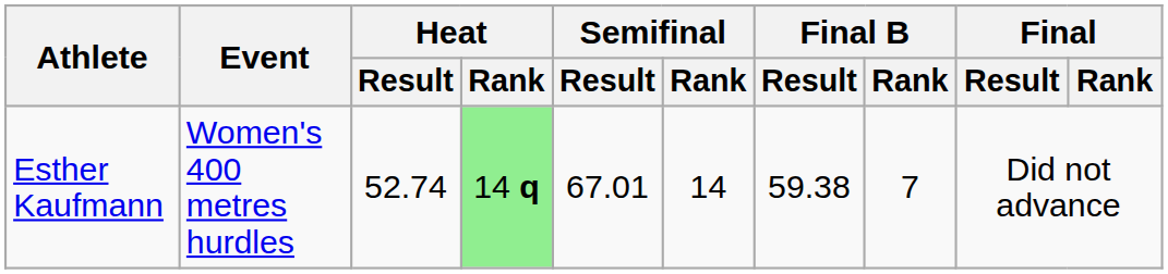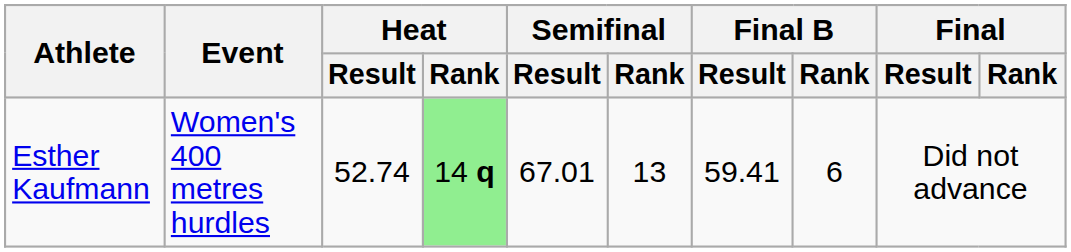Esther Kaufmann | Semifinal / Rank: 14 -> 13
Esther Kaufmann | Final B / Result: 59.38 -> 59.41
Esther Kaufmann | Final B / Rank: 7 -> 6
